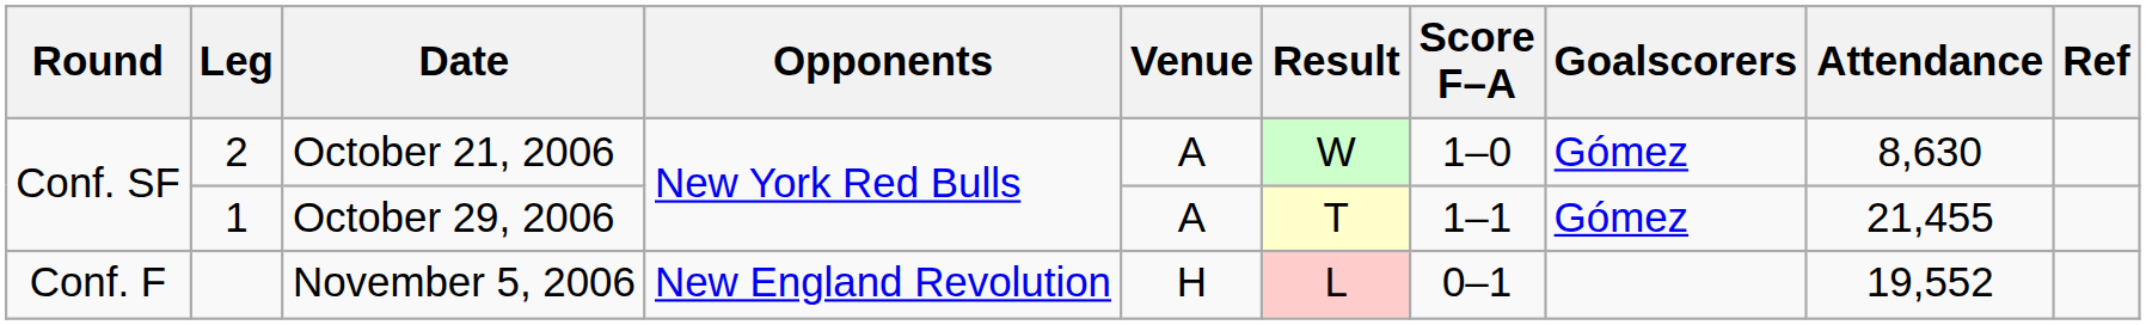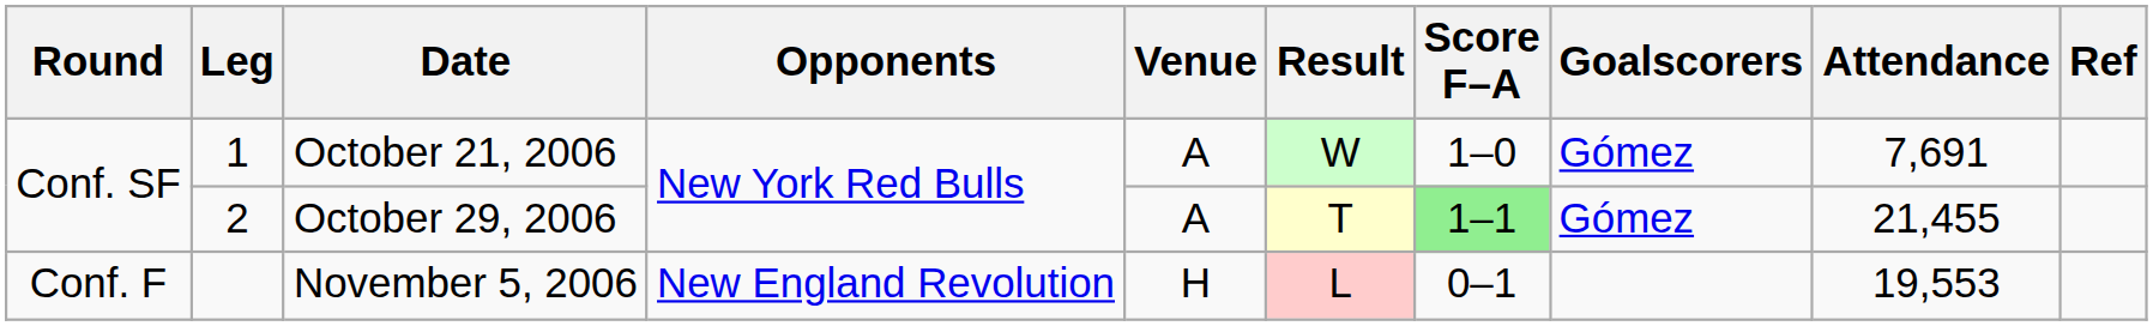October 21, 2006 | Leg: 2 -> 1
October 21, 2006 | Attendance: 8,630 -> 7,691
October 29, 2006 | Leg: 1 -> 2
October 29, 2006 | Score F–A: no background -> lightgreen background
November 5, 2006 | Attendance: 19,552 -> 19,553
